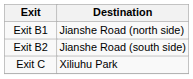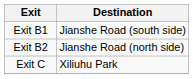Exit B1 | Destination: Jianshe Road (north side) -> Jianshe Road (south side)
Exit B2 | Destination: Jianshe Road (south side) -> Jianshe Road (north side)
